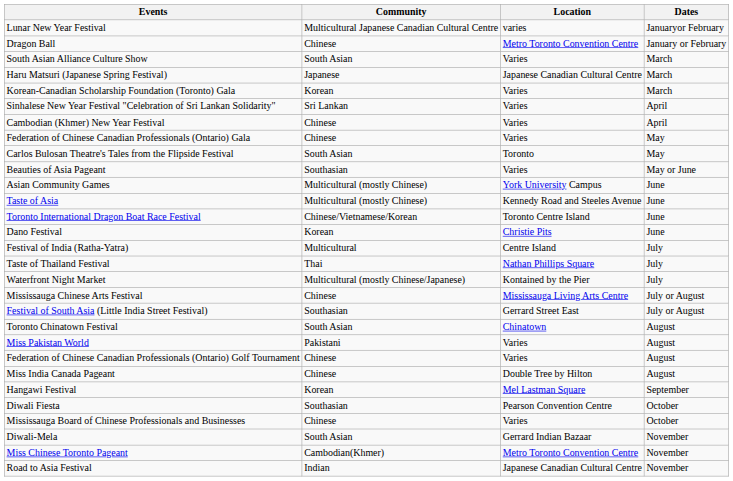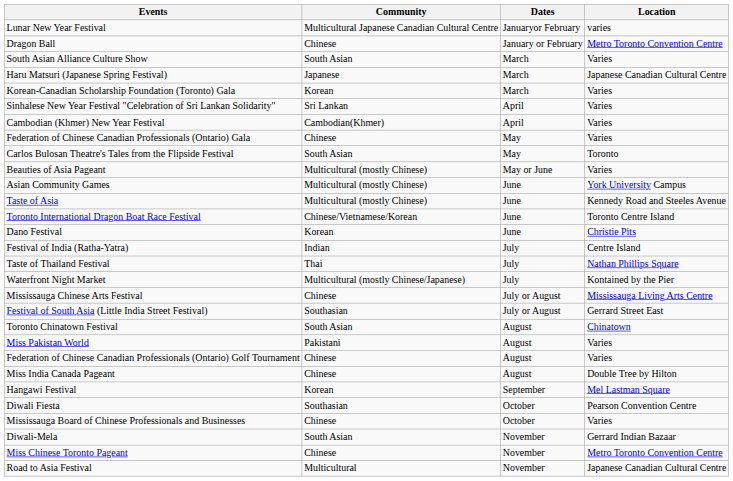columns swapped: Dates <-> Location
Cambodian (Khmer) New Year Festival | Community: Chinese -> Cambodian(Khmer)
Beauties of Asia Pageant | Community: Southasian -> Multicultural (mostly Chinese)
Festival of India (Ratha-Yatra) | Community: Multicultural -> Indian
Miss Chinese Toronto Pageant | Community: Cambodian(Khmer) -> Chinese
Road to Asia Festival | Community: Indian -> Multicultural
